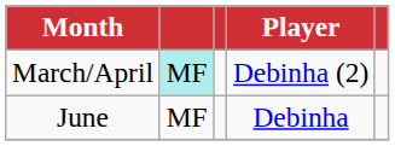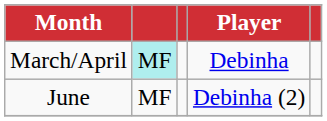March/April | Player: Debinha (2) -> Debinha
June | Player: Debinha -> Debinha (2)
